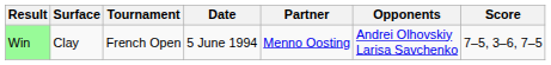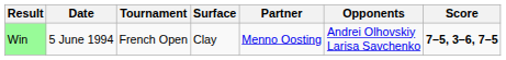columns swapped: Date <-> Surface
Win | Score: normal -> bold
